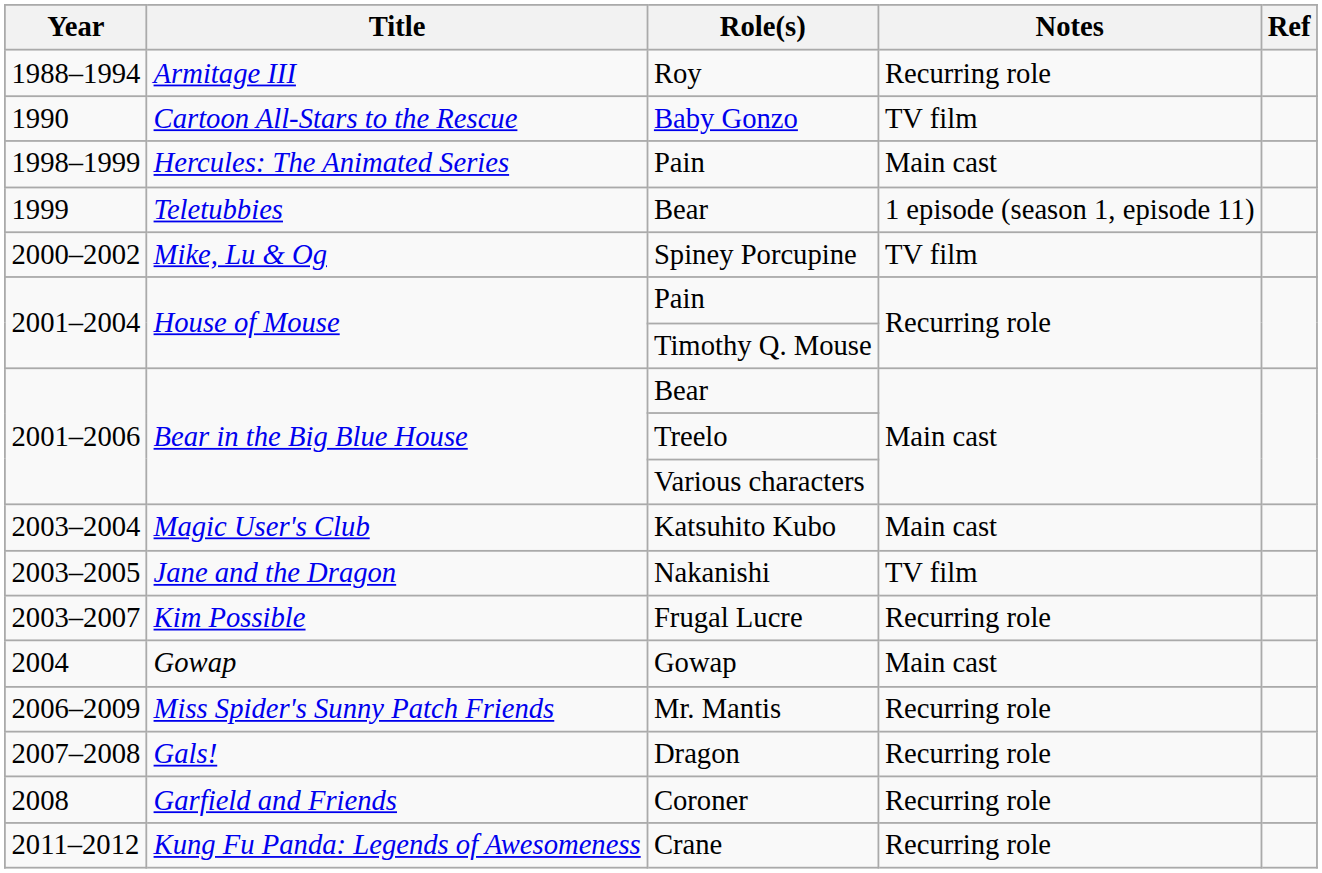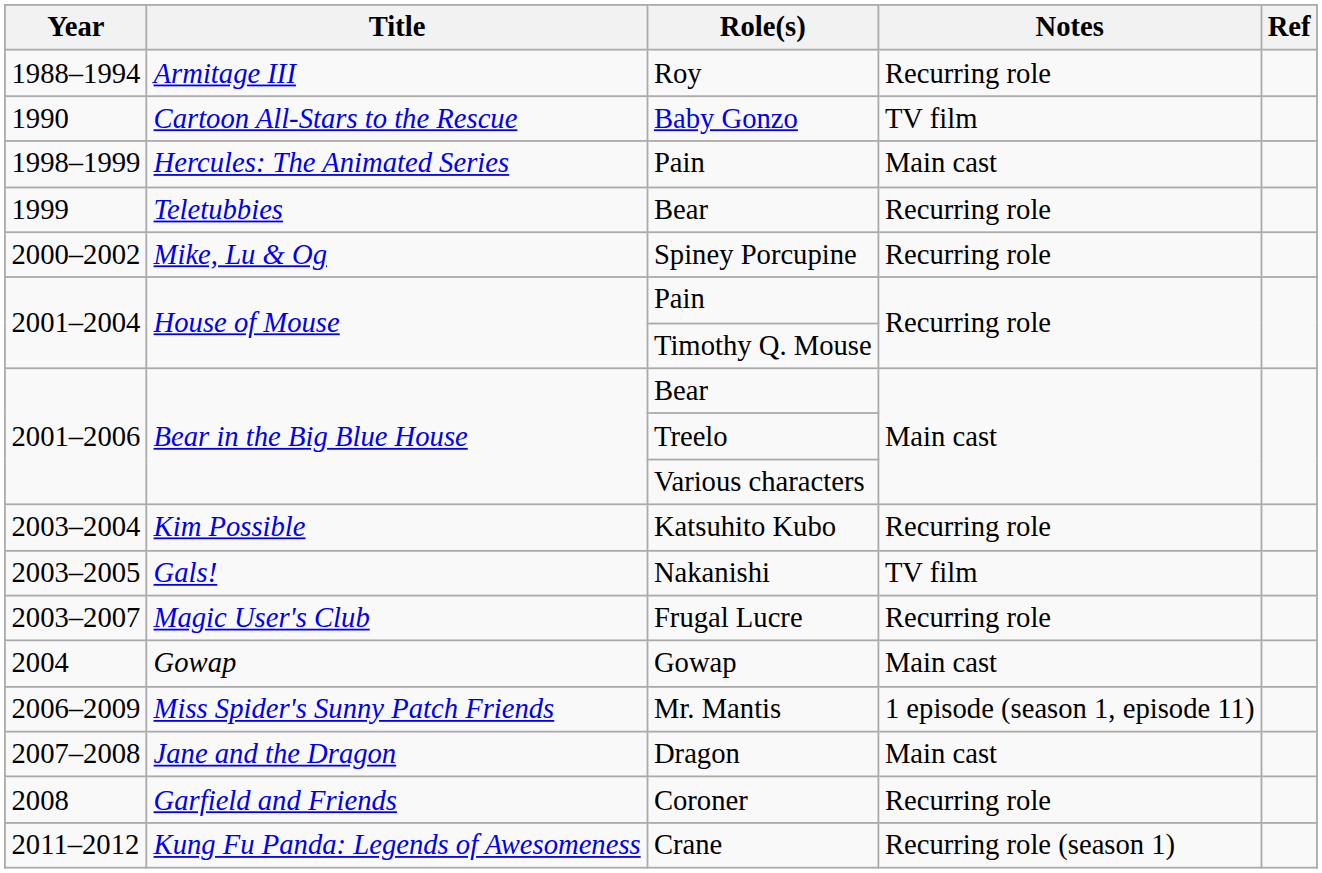1999 / Bear | Notes: 1 episode (season 1, episode 11) -> Recurring role
Spiney Porcupine | Notes: TV film -> Recurring role
Katsuhito Kubo | Title: Magic User's Club -> Kim Possible
Katsuhito Kubo | Notes: Main cast -> Recurring role
Nakanishi | Title: Jane and the Dragon -> Gals!
Frugal Lucre | Title: Kim Possible -> Magic User's Club
Mr. Mantis | Notes: Recurring role -> 1 episode (season 1, episode 11)
Dragon | Title: Gals! -> Jane and the Dragon
Dragon | Notes: Recurring role -> Main cast
Crane | Notes: Recurring role -> Recurring role (season 1)
